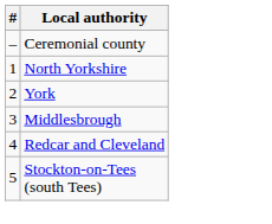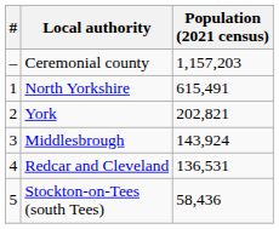+ column: Population (2021 census) | 1,157,203 | 615,491 | 202,821 | 143,924 | 136,531 | 58,436
